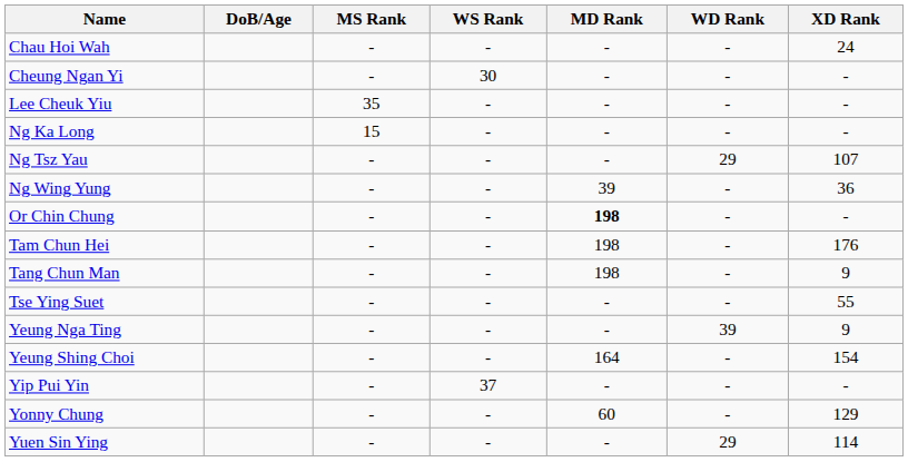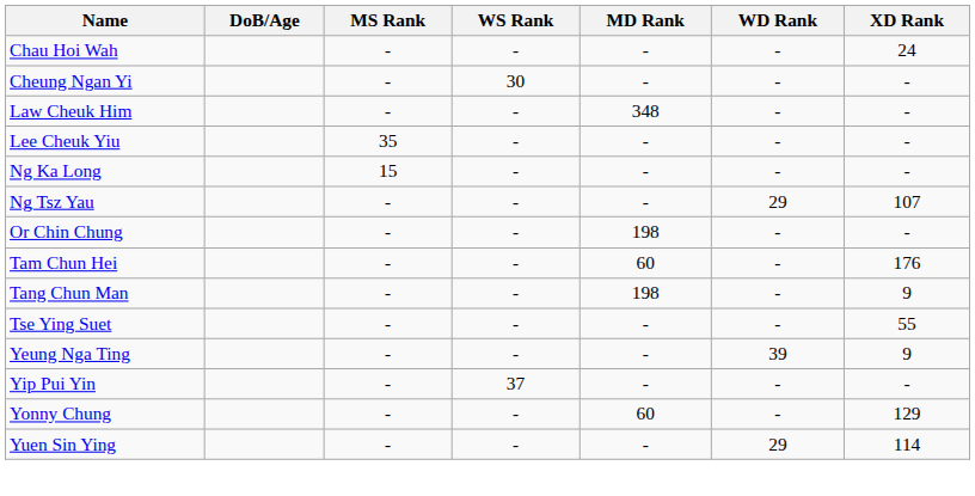+ row: Law Cheuk Him | - | - | 348 | - | -
- row: Ng Wing Yung | - | - | 39 | - | 36
Or Chin Chung | MD Rank: bold -> normal
Tam Chun Hei | MD Rank: 198 -> 60
- row: Yeung Shing Choi | - | - | 164 | - | 154
